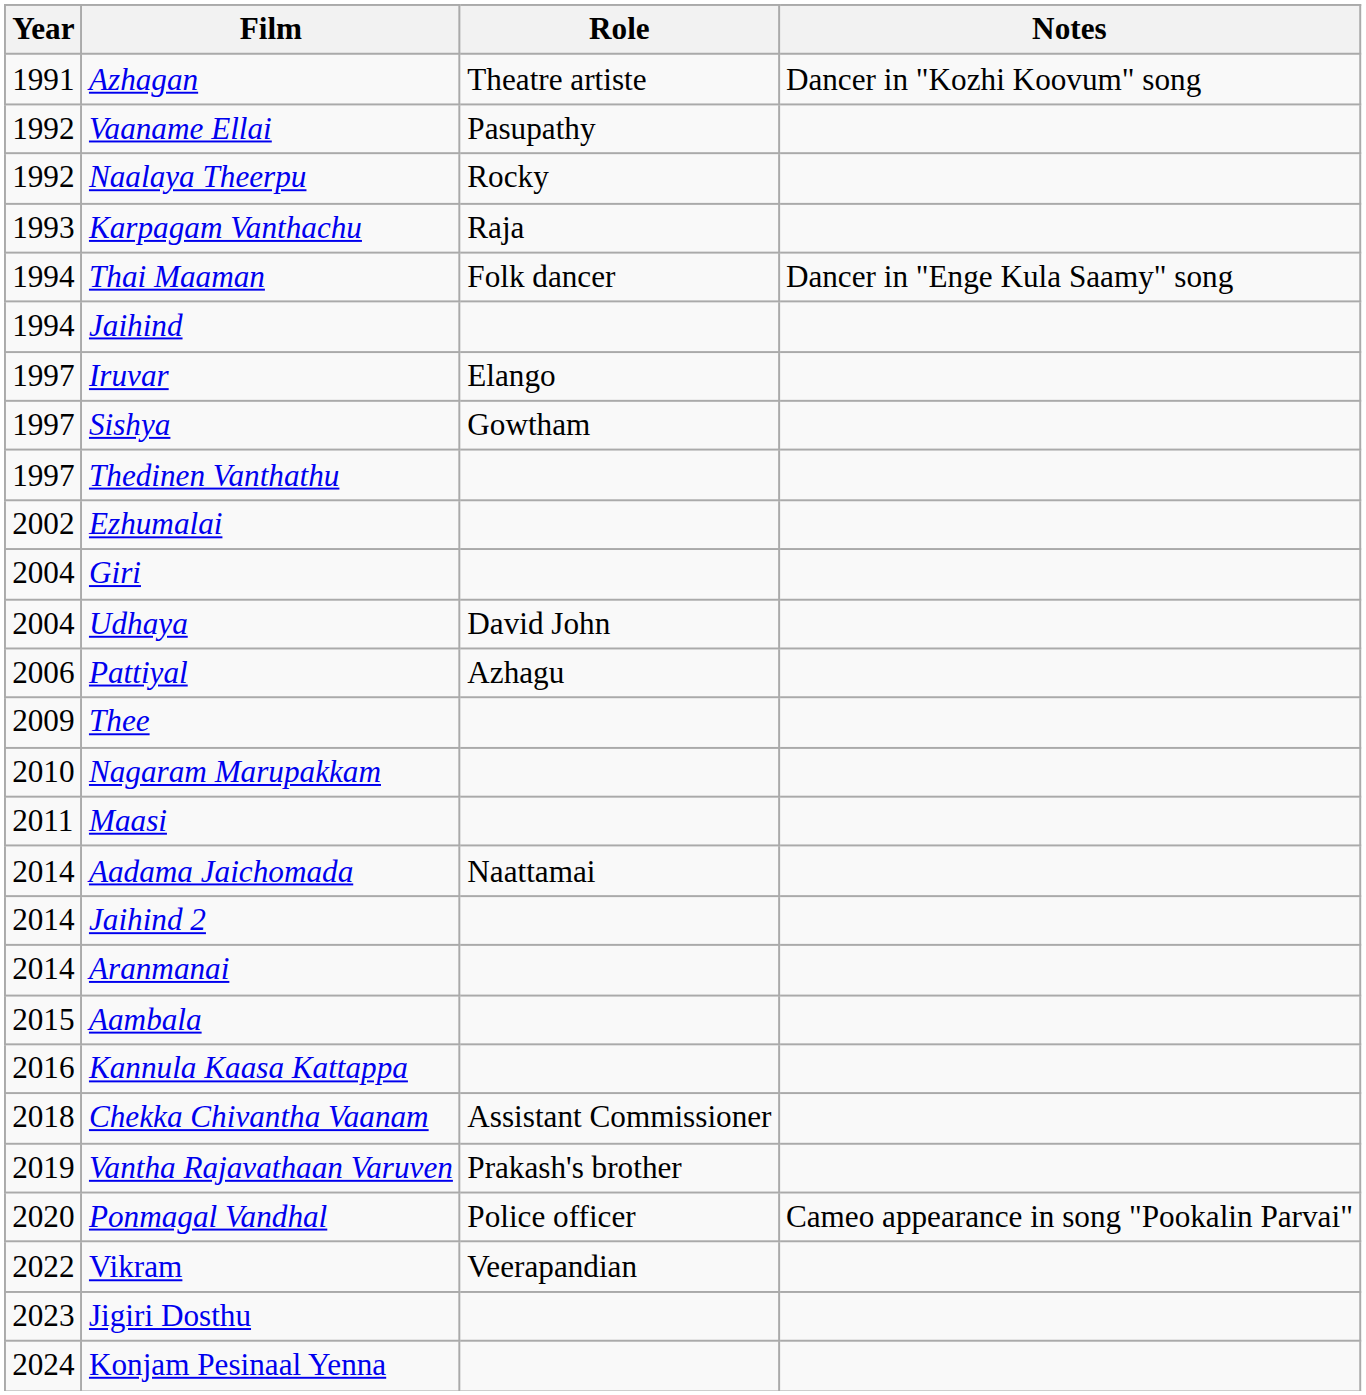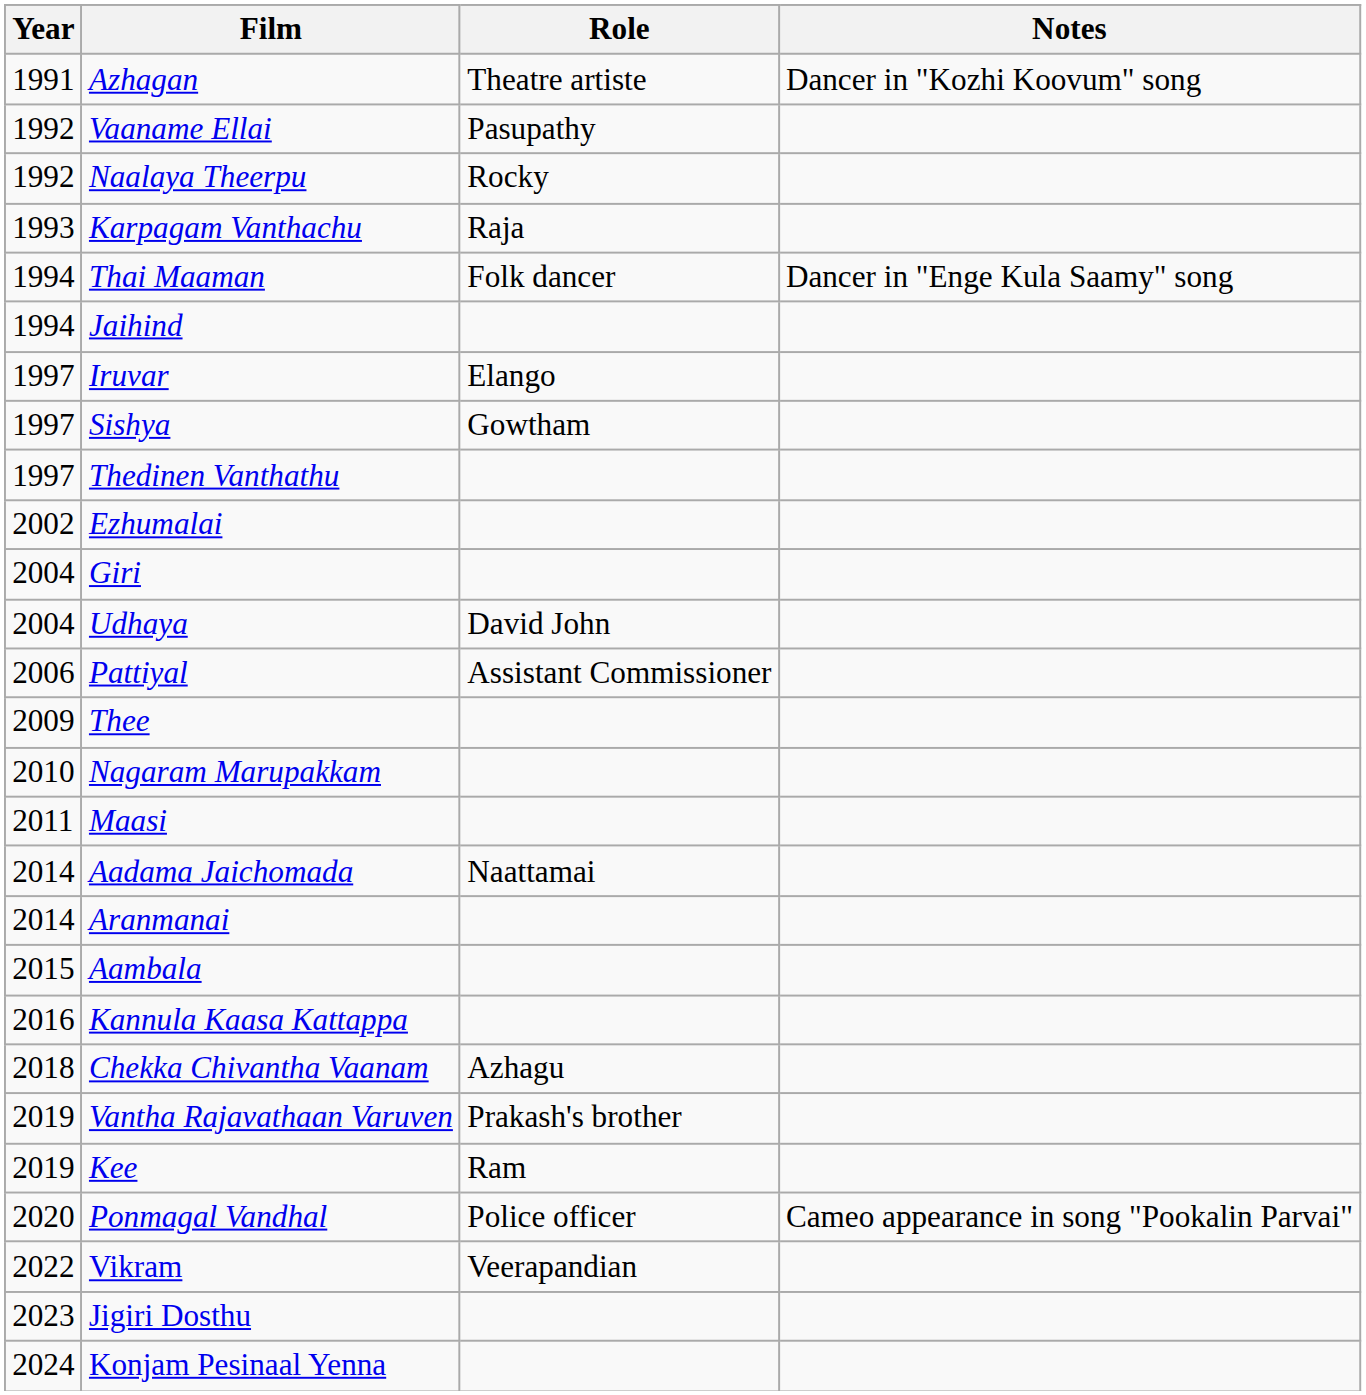Pattiyal | Role: Azhagu -> Assistant Commissioner
- row: 2014 | Jaihind 2
Chekka Chivantha Vaanam | Role: Assistant Commissioner -> Azhagu
+ row: 2019 | Kee | Ram
